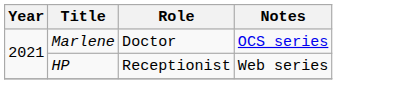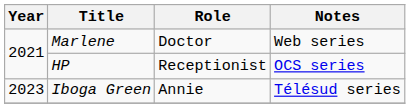Marlene | Notes: OCS series -> Web series
HP | Notes: Web series -> OCS series
+ row: 2023 | Iboga Green | Annie | Télésud series
